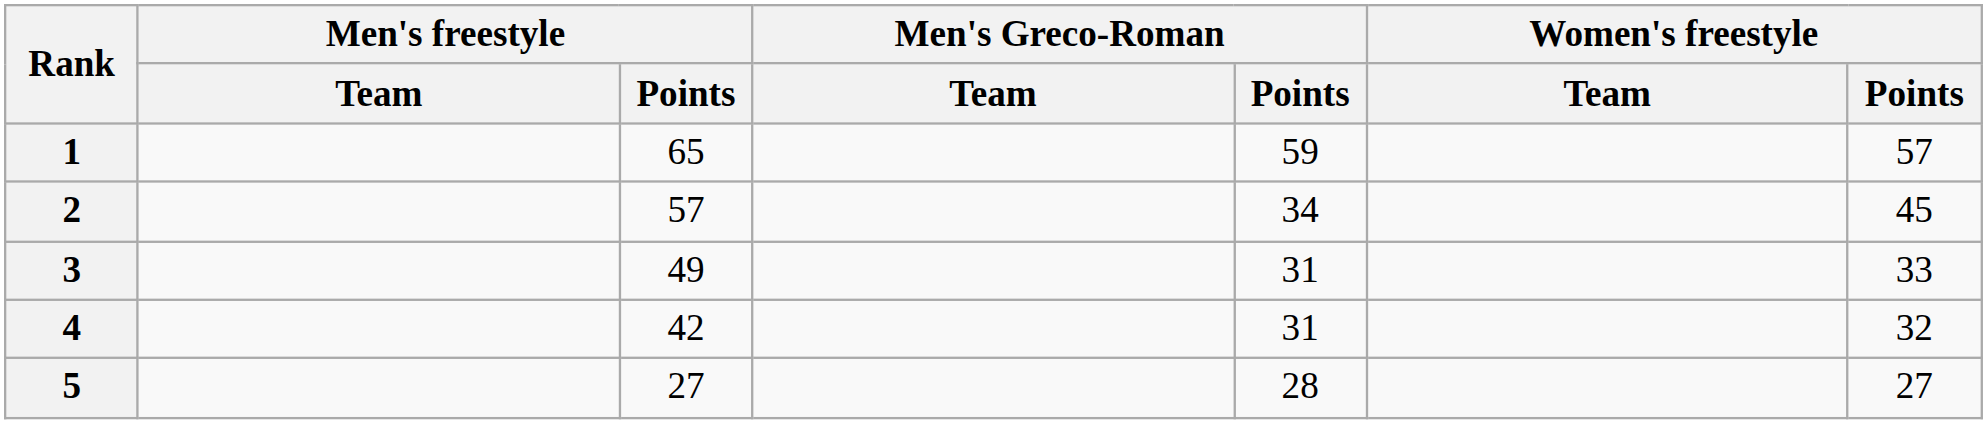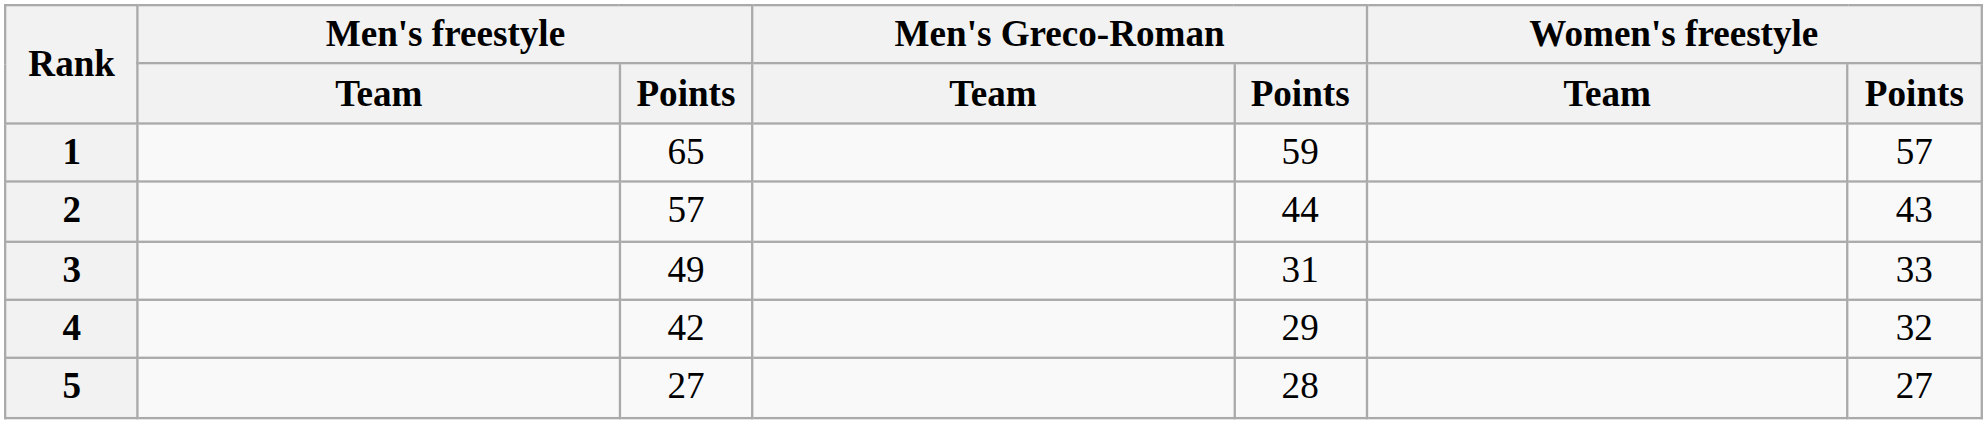2 | Men's Greco-Roman / Points: 34 -> 44
2 | Women's freestyle / Points: 45 -> 43
4 | Men's Greco-Roman / Points: 31 -> 29
